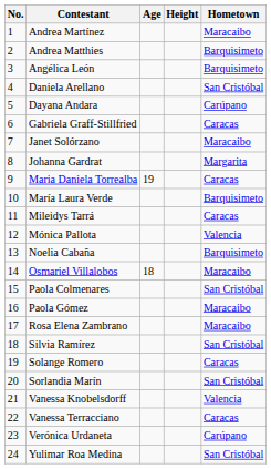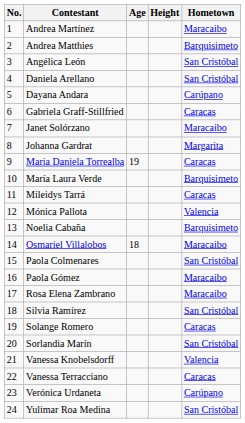Angélica León | Hometown: Barquisimeto -> San Cristóbal
